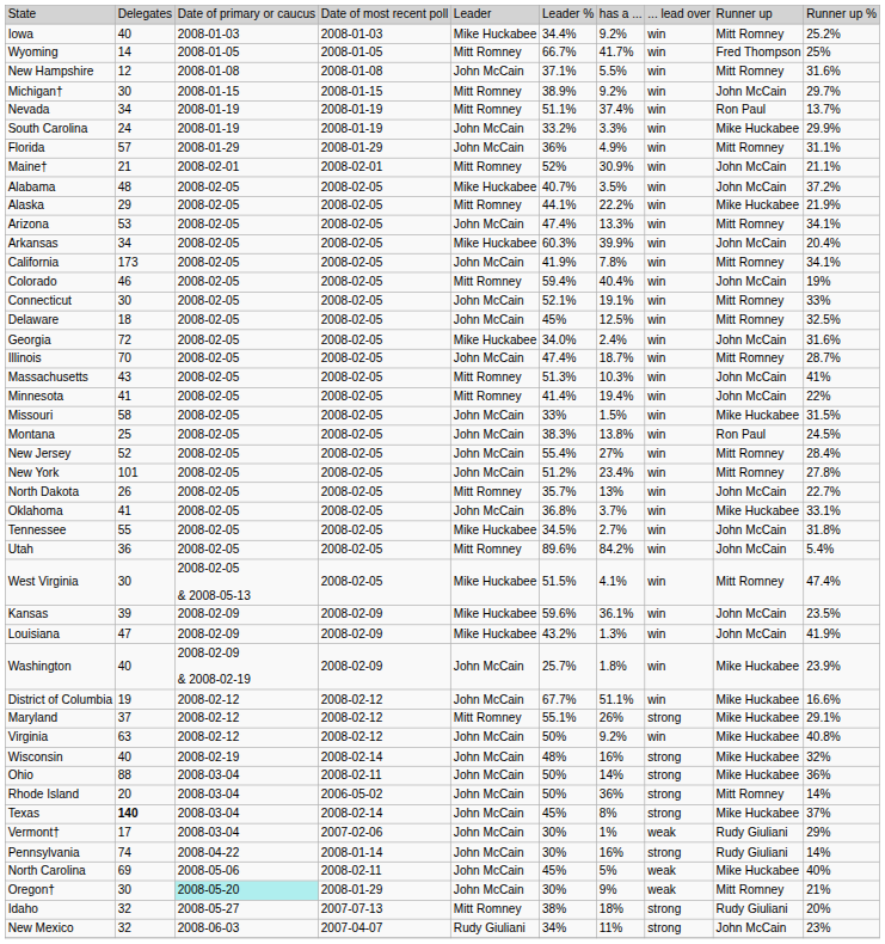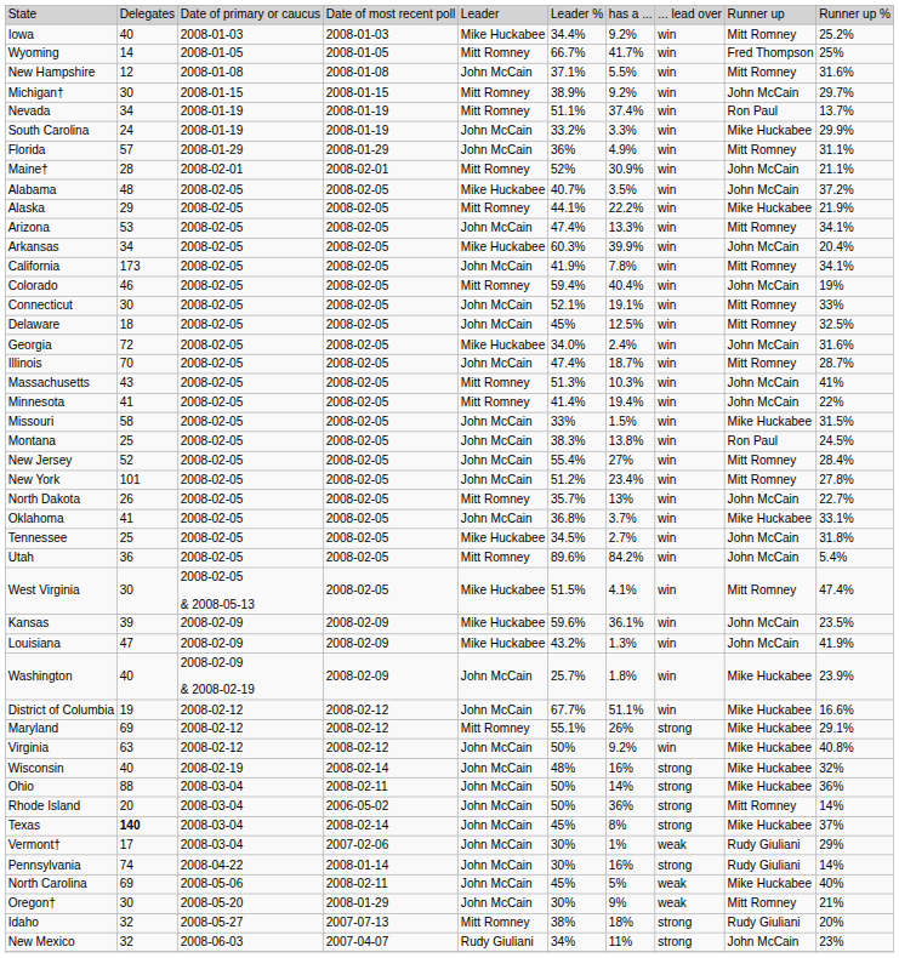Maine† | column 2: 21 -> 28
Tennessee | column 2: 55 -> 25
Maryland | column 2: 37 -> 69
Oregon† | column 3: paleturquoise background -> no background
